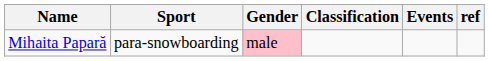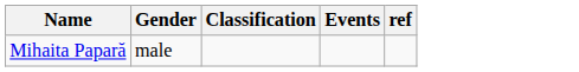- column: Sport | para-snowboarding
Mihaita Papară | Gender: pink background -> no background
